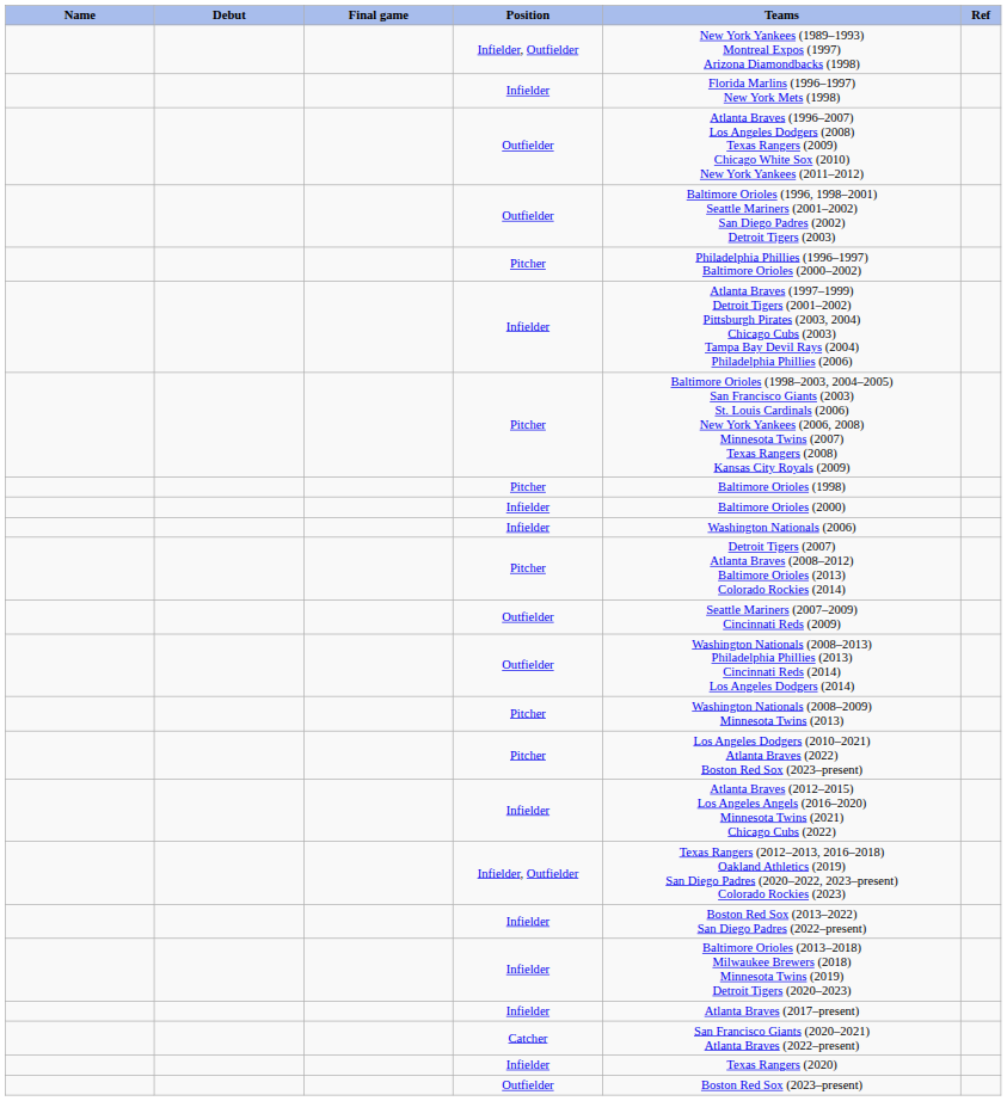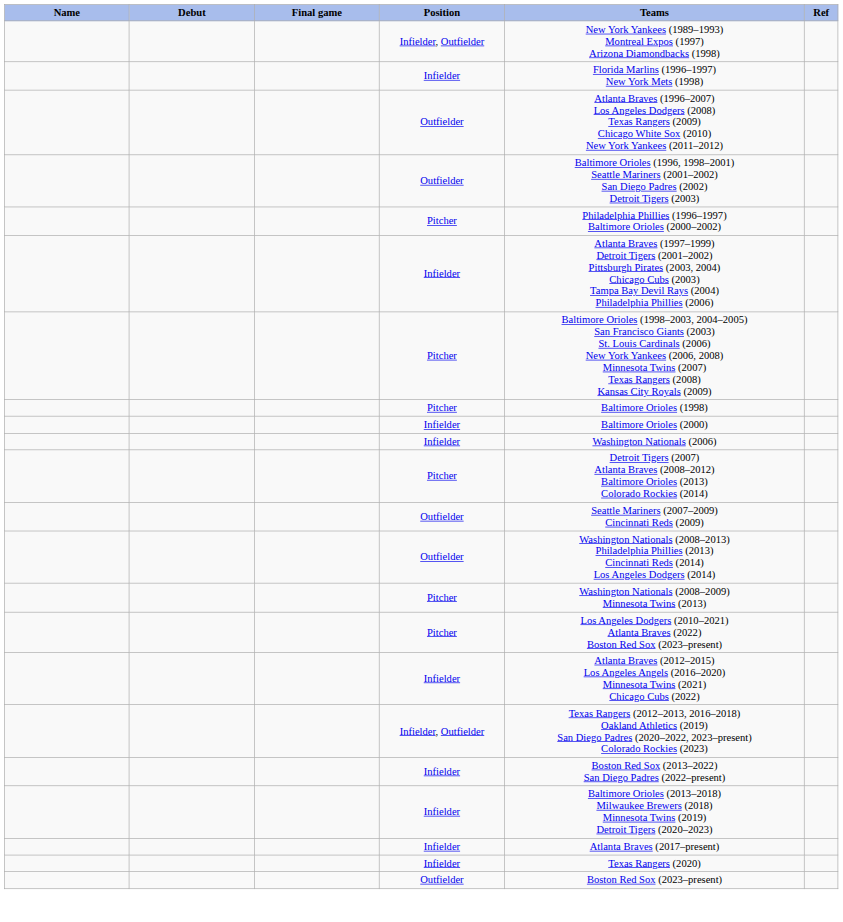- row: Catcher | San Francisco Giants (2020–2021) Atlanta Braves (2022–present)
